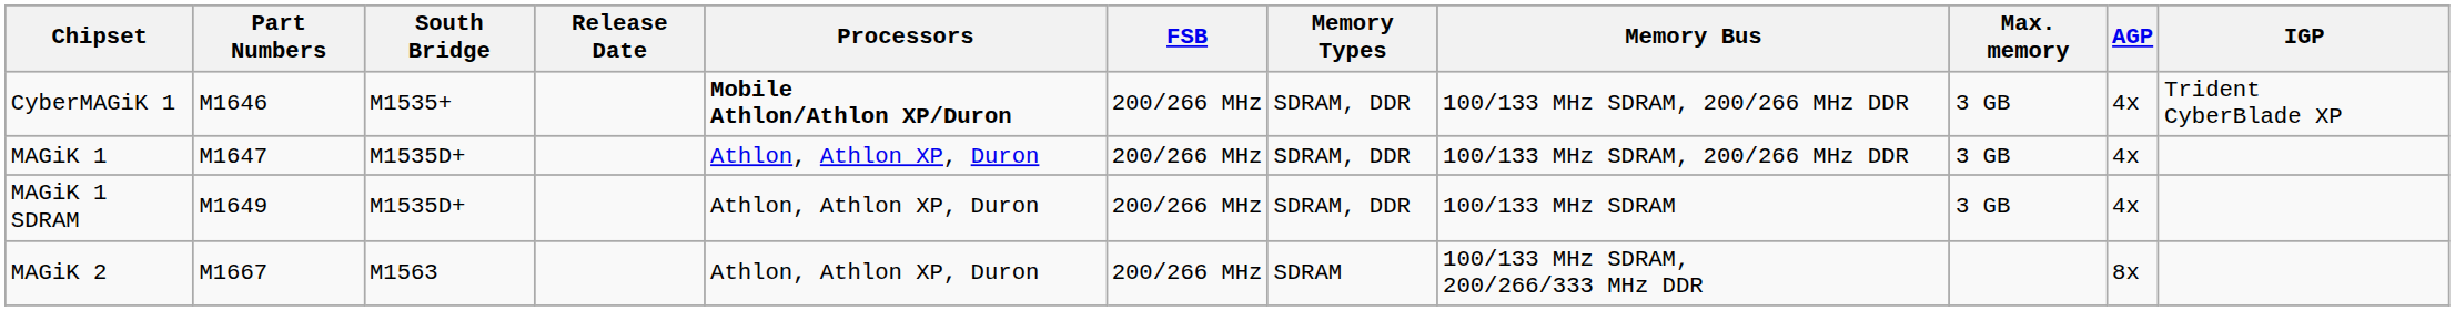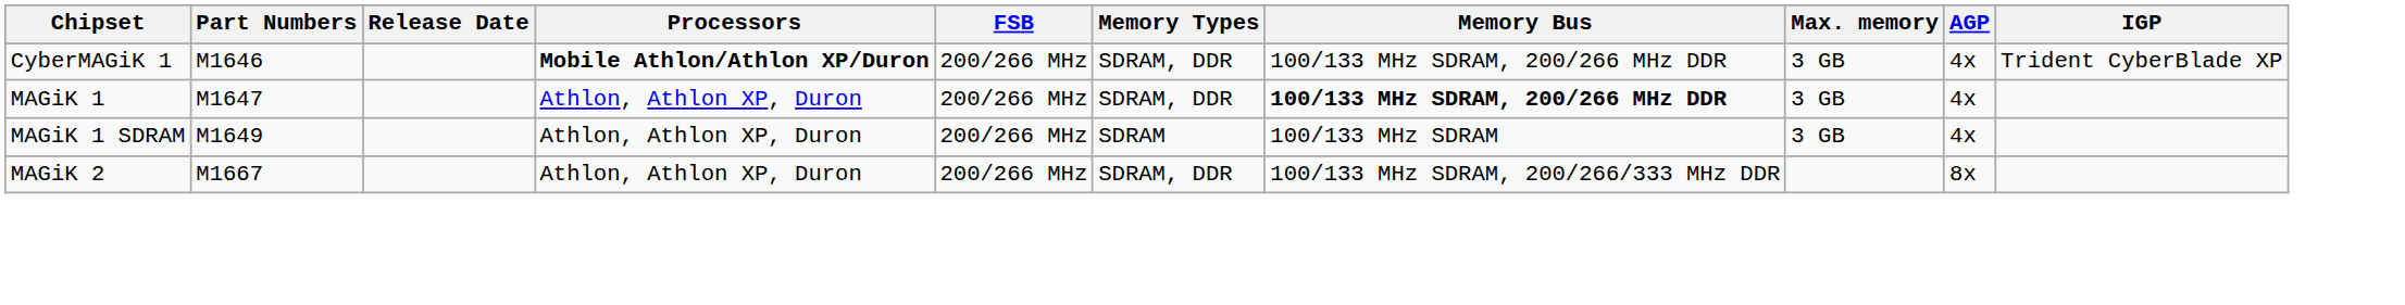- column: South Bridge | M1535+ | M1535D+ | M1535D+ | M1563
MAGiK 1 | Memory Bus: normal -> bold
MAGiK 1 SDRAM | Memory Types: SDRAM, DDR -> SDRAM
MAGiK 2 | Memory Types: SDRAM -> SDRAM, DDR
